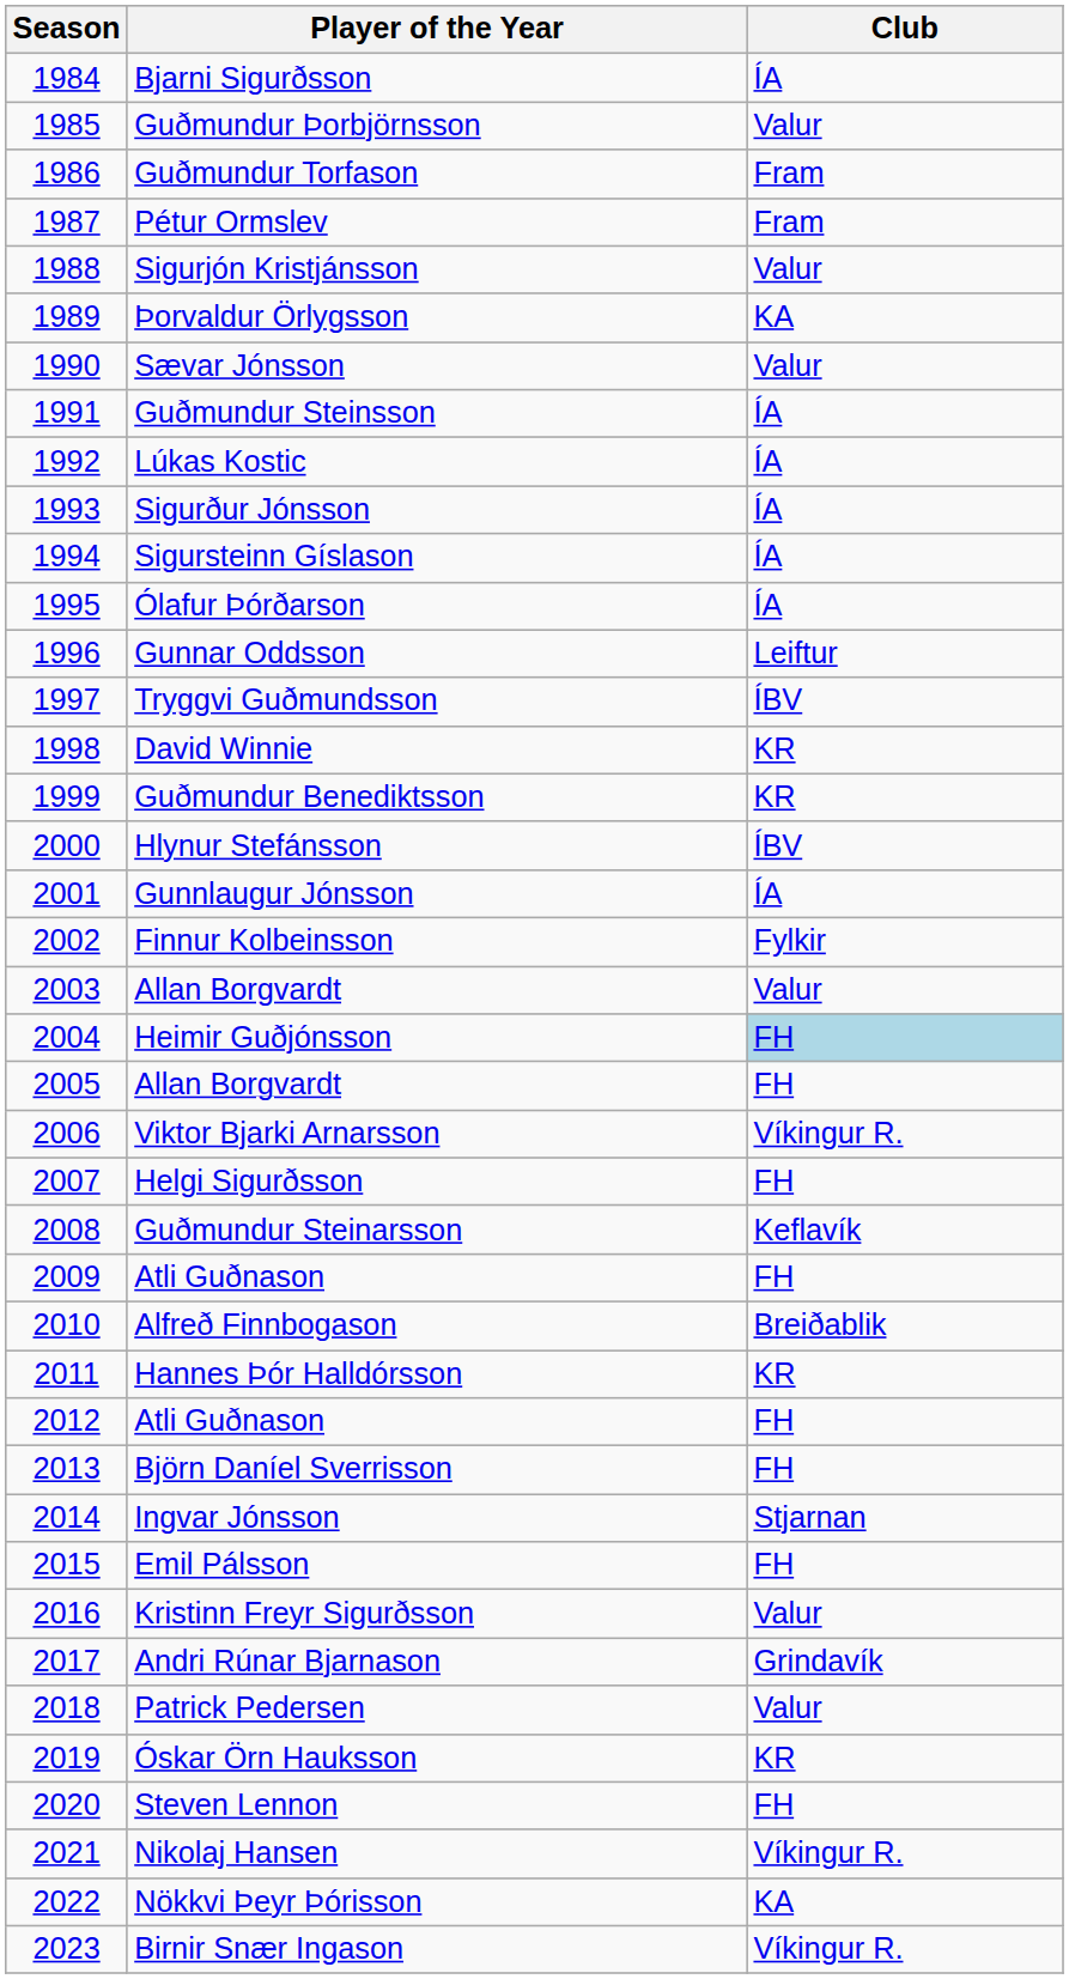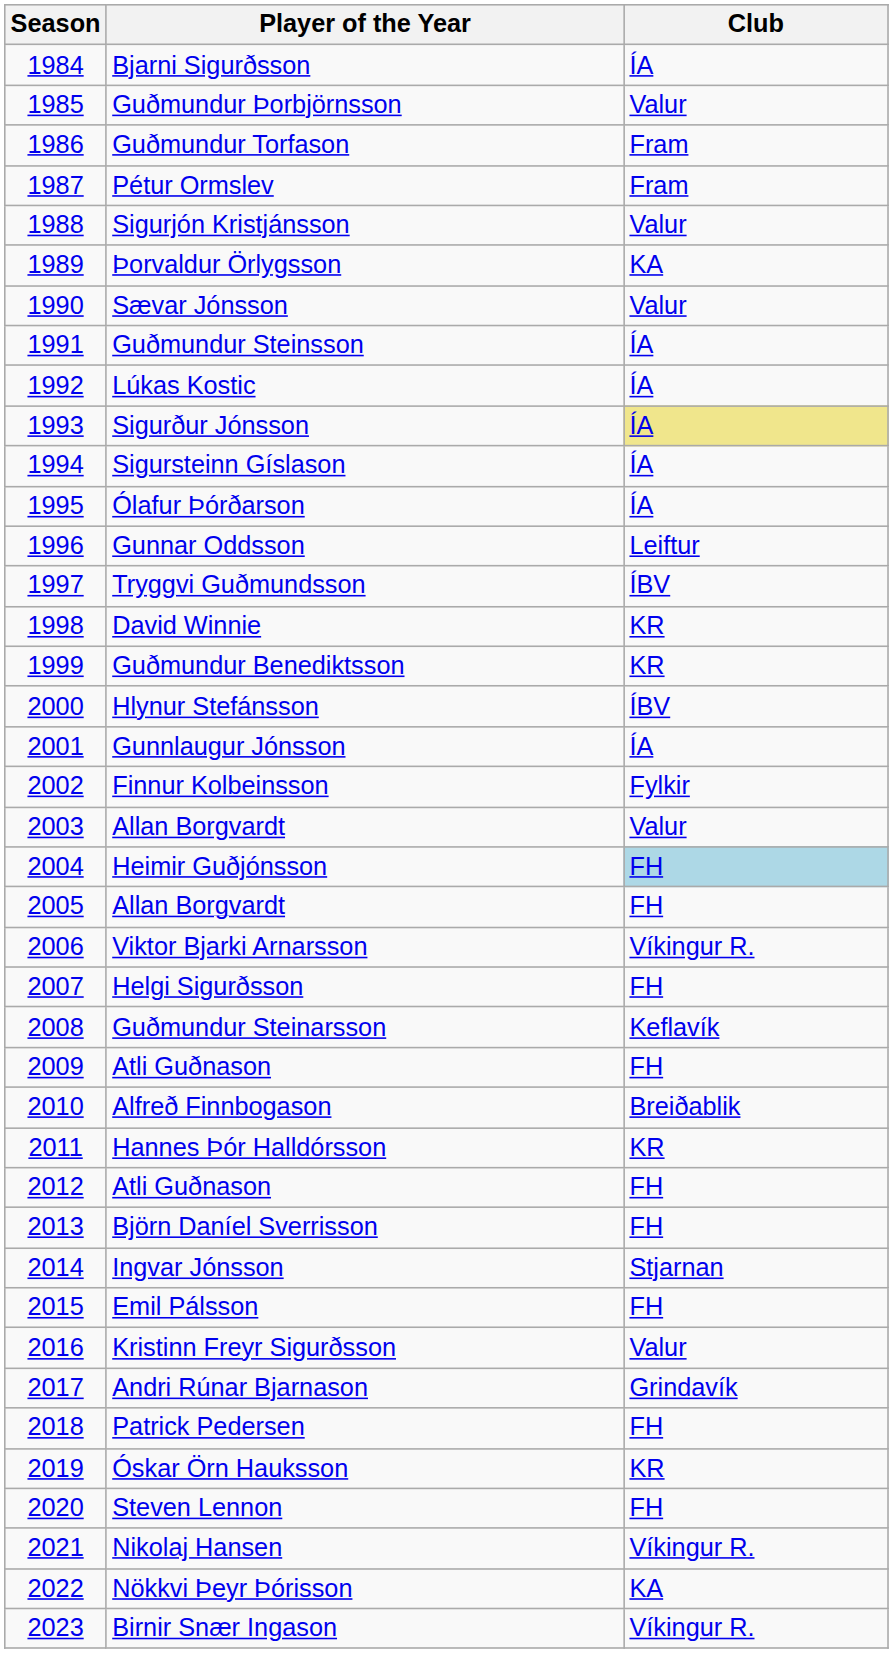Sigurður Jónsson | Club: no background -> khaki background
Patrick Pedersen | Club: Valur -> FH
